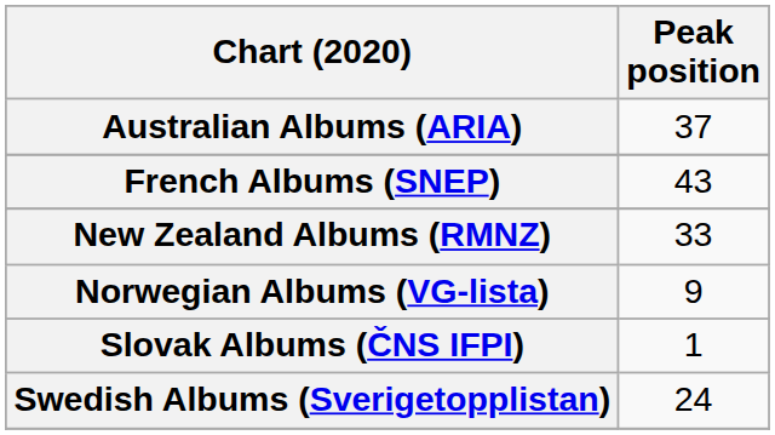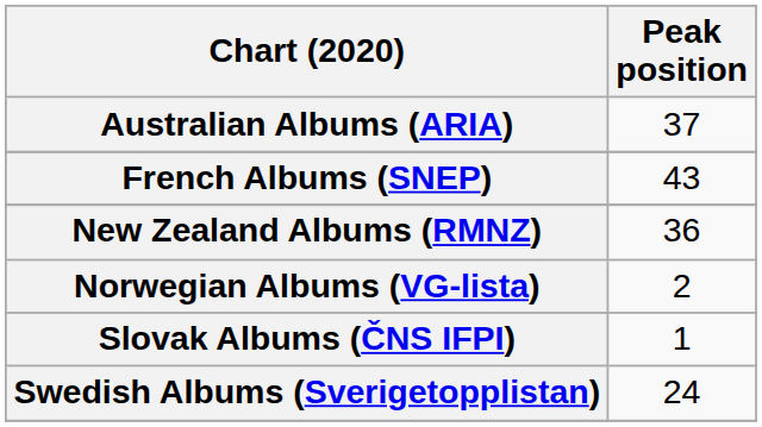New Zealand Albums (RMNZ) | Peak position: 33 -> 36
Norwegian Albums (VG-lista) | Peak position: 9 -> 2
